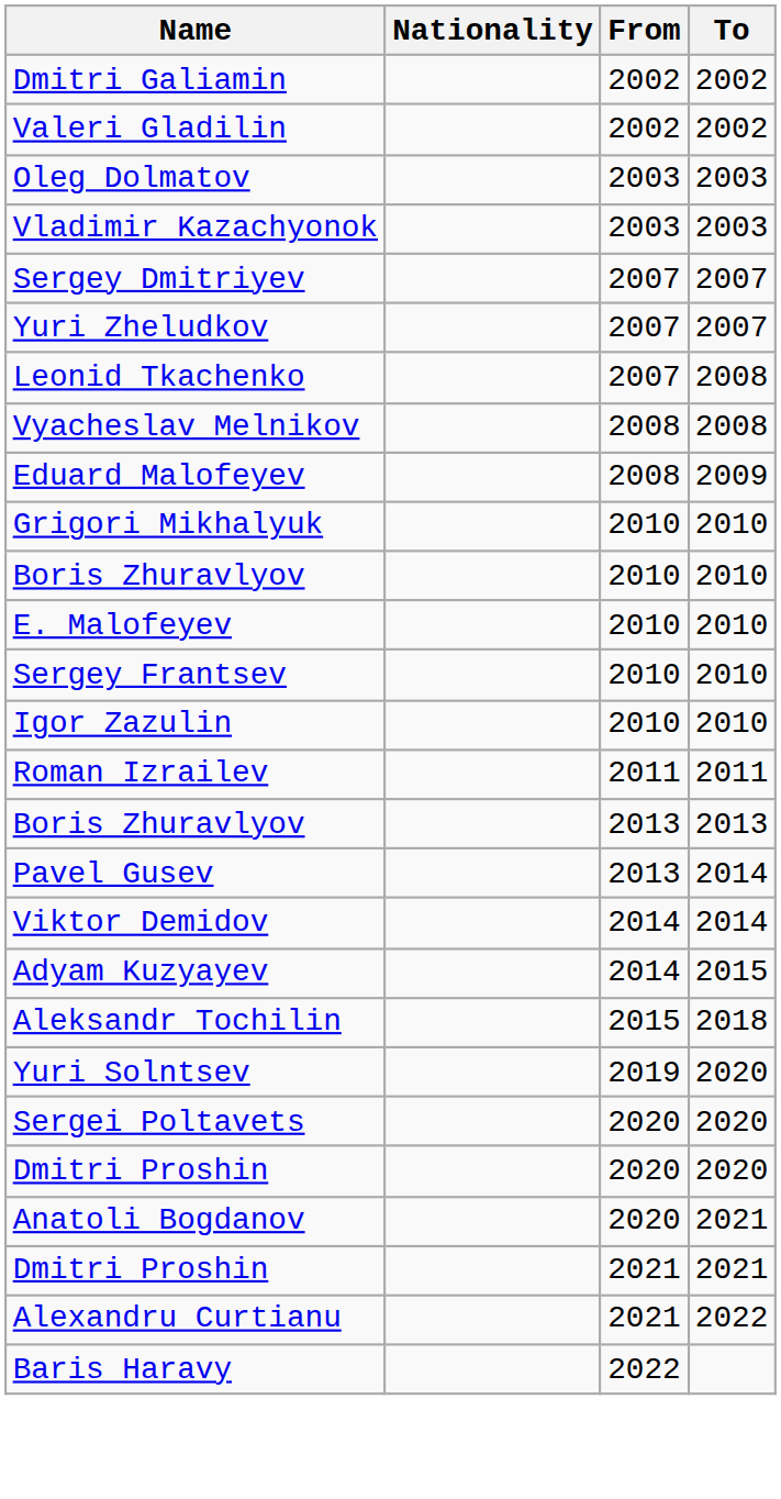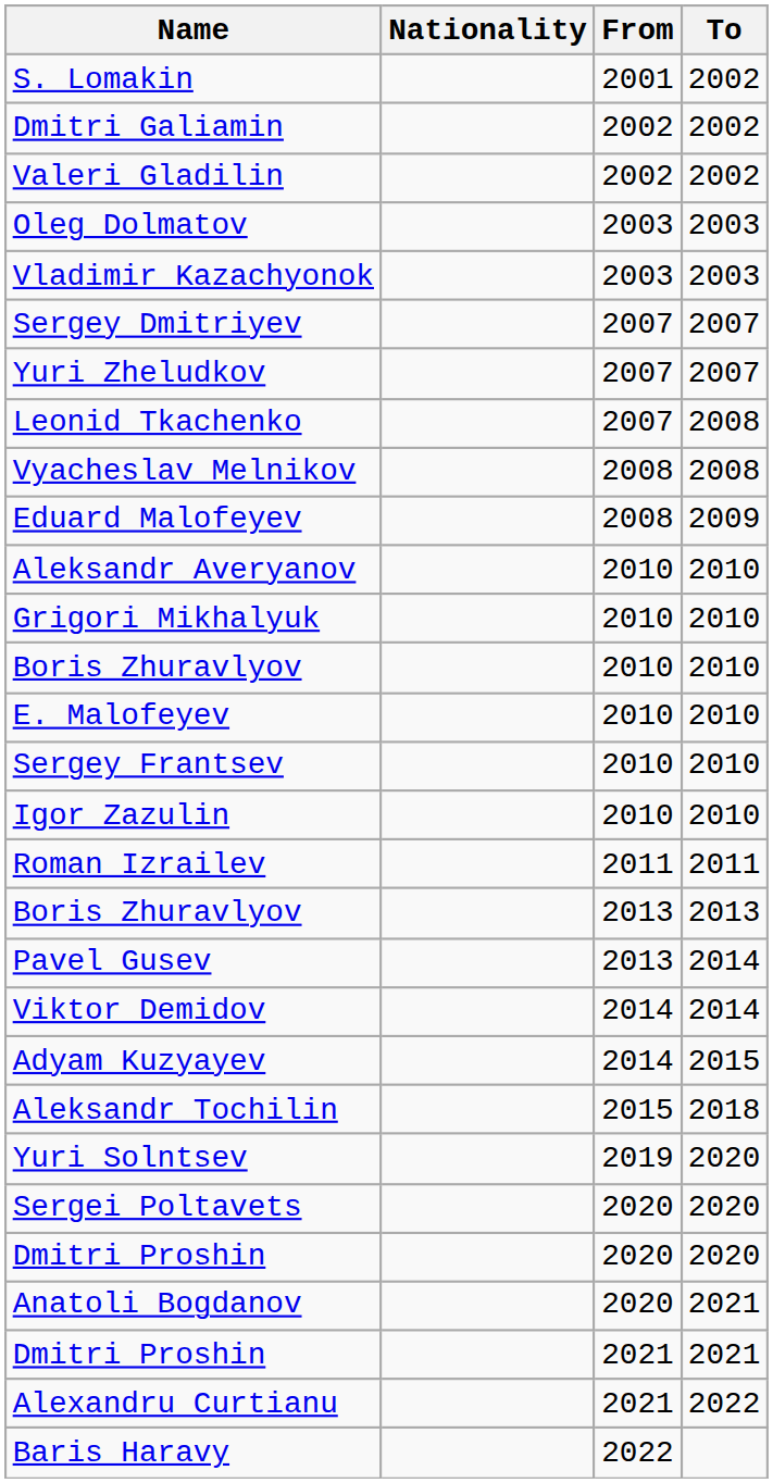+ row: S. Lomakin | 2001 | 2002
+ row: Aleksandr Averyanov | 2010 | 2010
